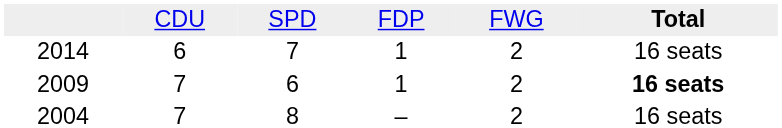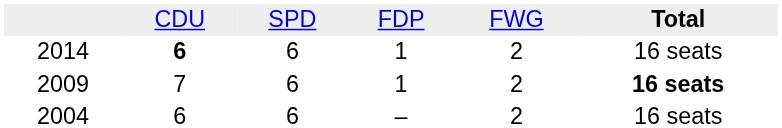2014 | column 2: normal -> bold
2014 | column 3: 7 -> 6
2004 | column 2: 7 -> 6
2004 | column 3: 8 -> 6
